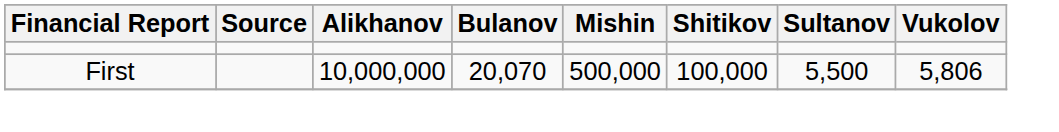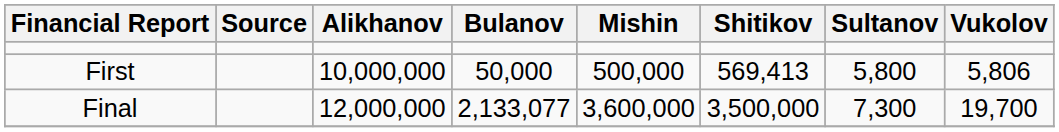First | Bulanov: 20,070 -> 50,000
First | Shitikov: 100,000 -> 569,413
First | Sultanov: 5,500 -> 5,800
+ row: Final | 12,000,000 | 2,133,077 | 3,600,000 | 3,500,000 | 7,300 | 19,700
